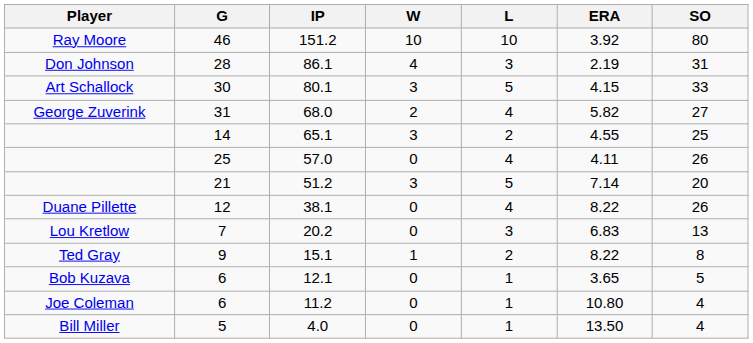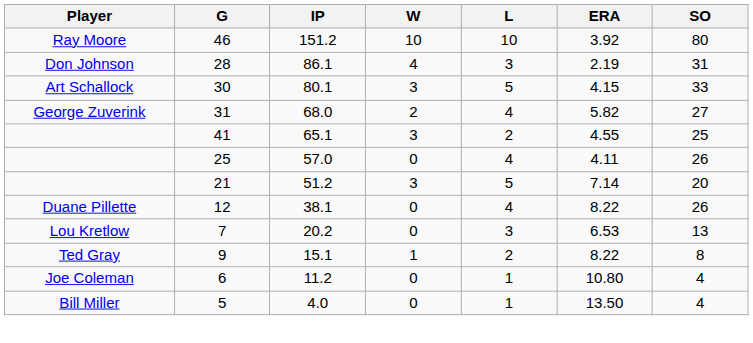65.1 | G: 14 -> 41
20.2 | ERA: 6.83 -> 6.53
- row: Bob Kuzava | 6 | 12.1 | 0 | 1 | 3.65 | 5
